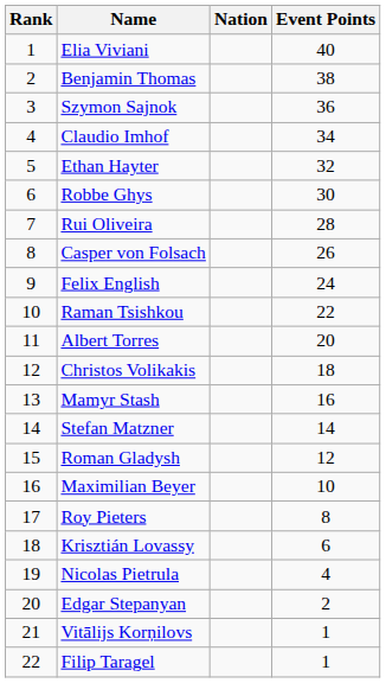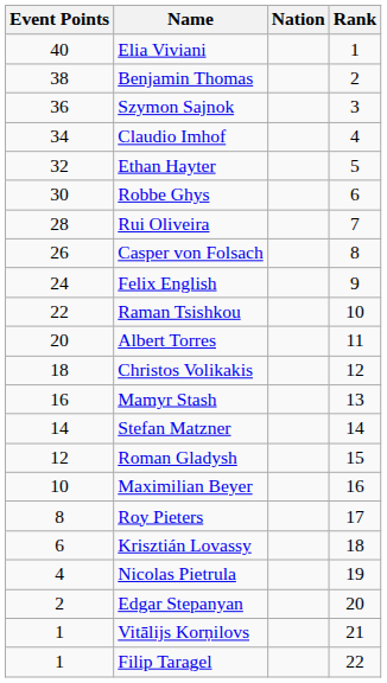columns swapped: Rank <-> Event Points
